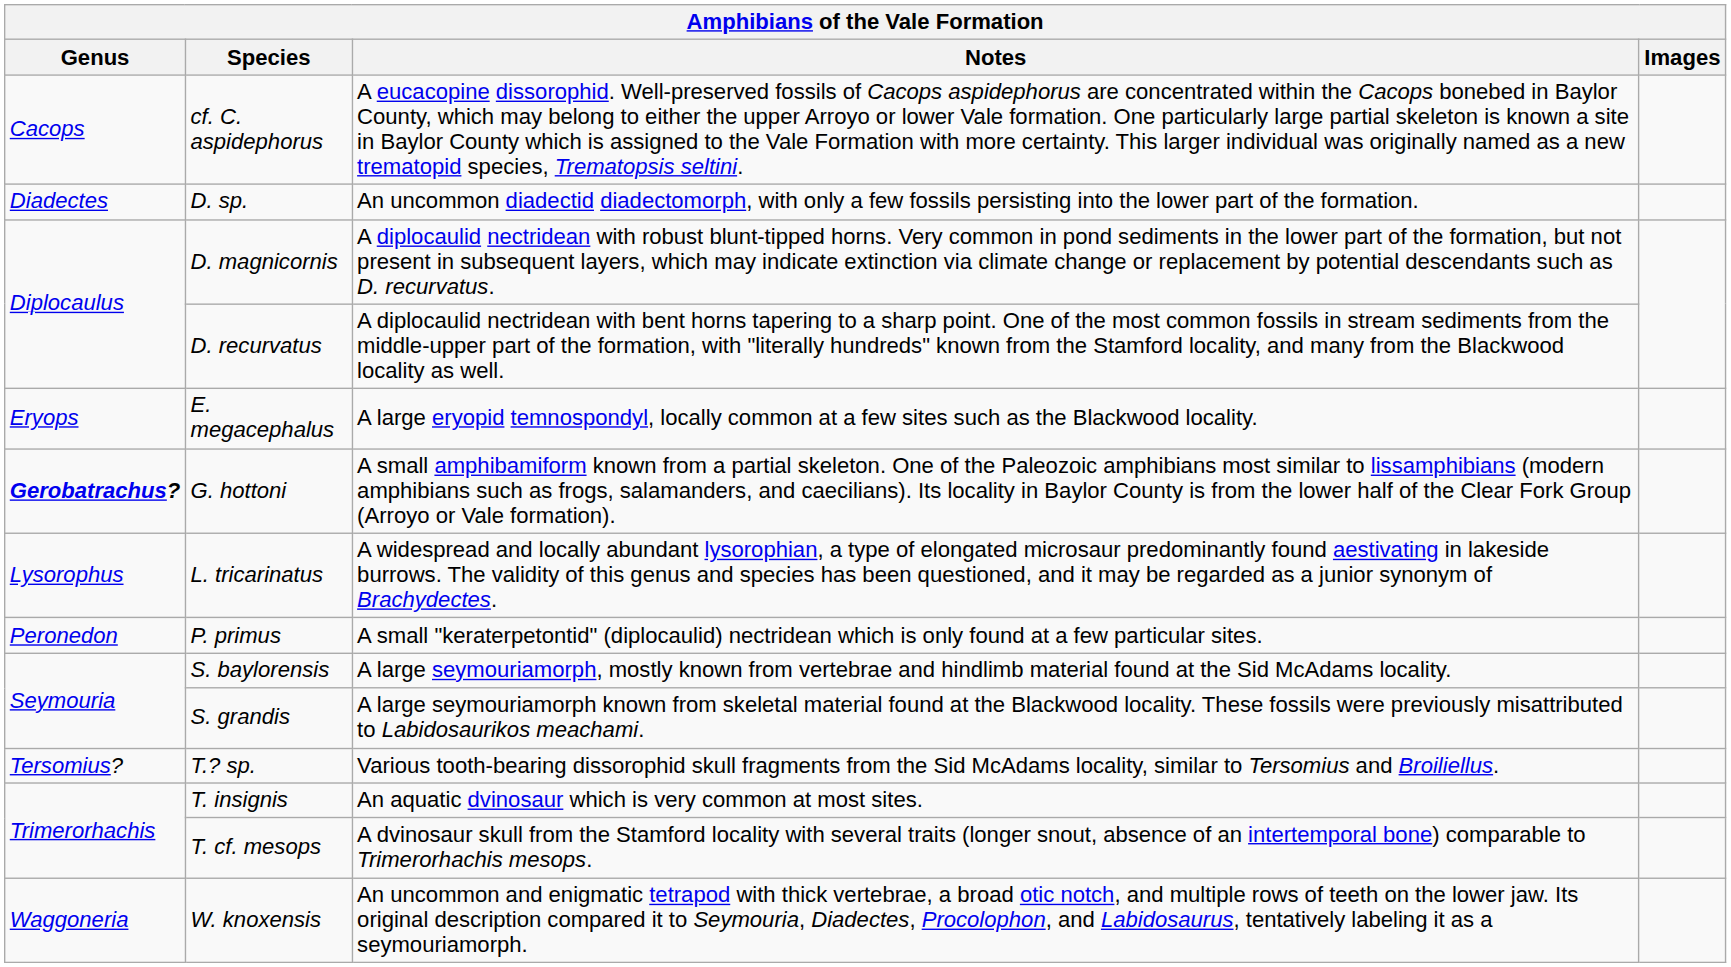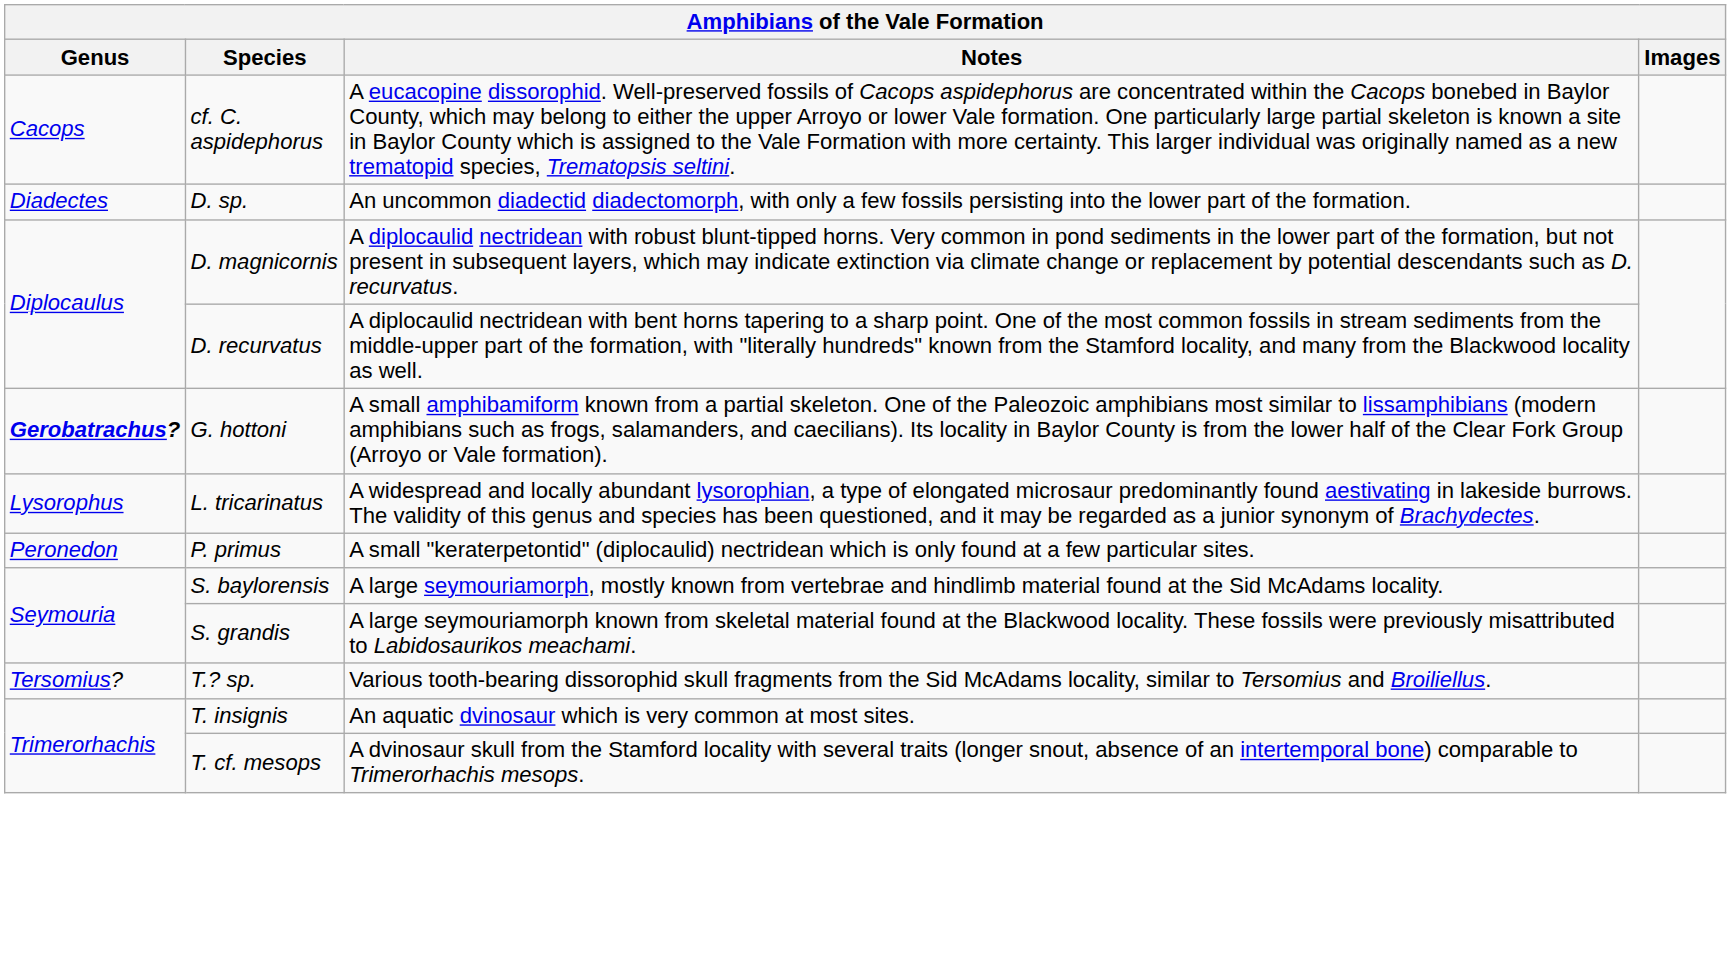- row: Eryops | E. megacephalus | A large eryopid temnospondyl, locally common at a few sites such as the Blackwood locality.
- row: Waggoneria | W. knoxensis | An uncommon and enigmatic tetrapod with thick vertebrae, a broad otic notch, and multiple rows of teeth on the lower jaw. Its original description compared it to Seymouria, Diadectes, Procolophon, and Labidosaurus, tentatively labeling it as a seymouriamorph.
